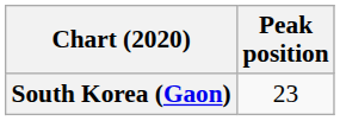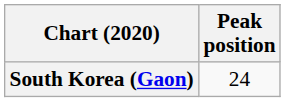South Korea (Gaon) | Peak position: 23 -> 24
